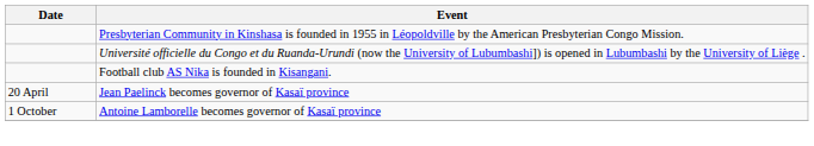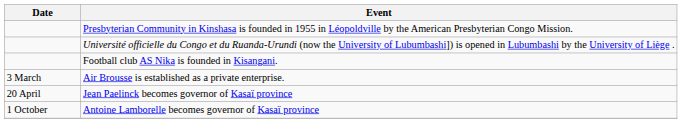+ row: 3 March | Air Brousse is established as a private enterprise.
